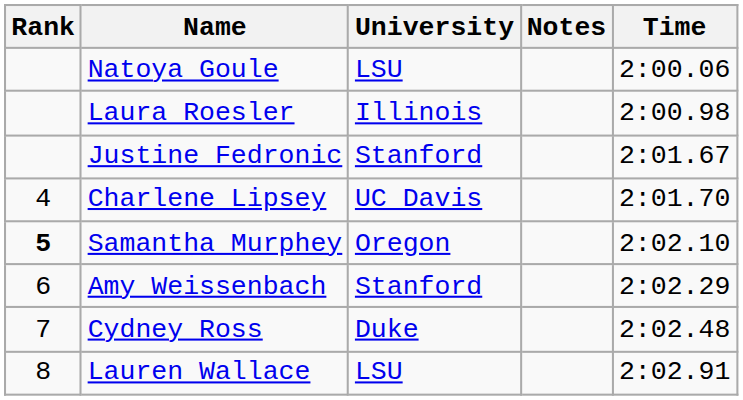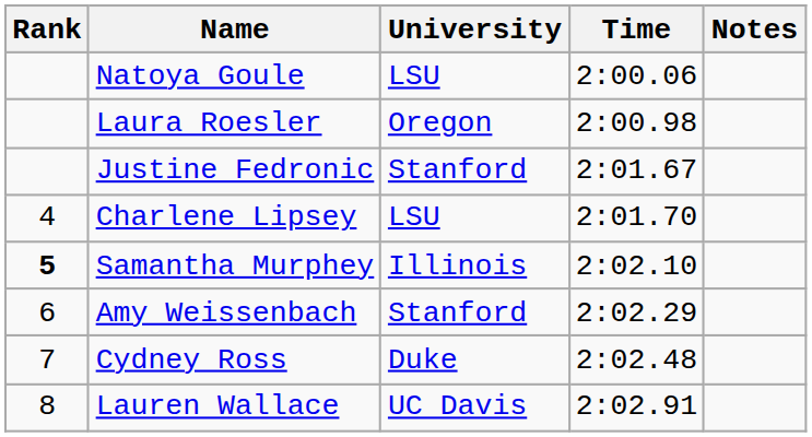columns swapped: Time <-> Notes
Laura Roesler | University: Illinois -> Oregon
Charlene Lipsey | University: UC Davis -> LSU
Samantha Murphey | University: Oregon -> Illinois
Lauren Wallace | University: LSU -> UC Davis
